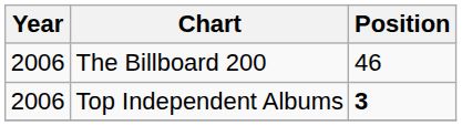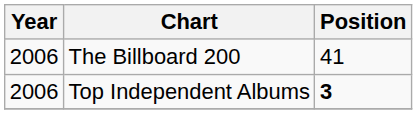The Billboard 200 | Position: 46 -> 41
